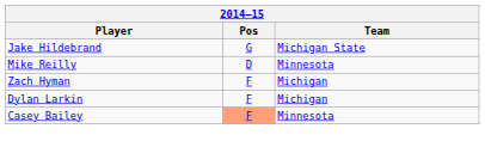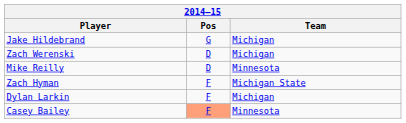Jake Hildebrand | Team: Michigan State -> Michigan
+ row: Zach Werenski | D | Michigan
Zach Hyman | Team: Michigan -> Michigan State
